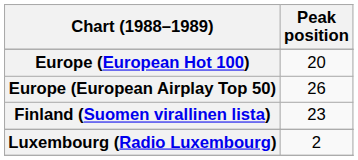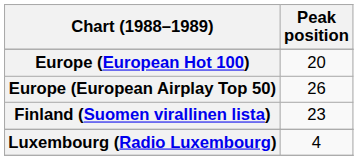Luxembourg (Radio Luxembourg) | Peak position: 2 -> 4
